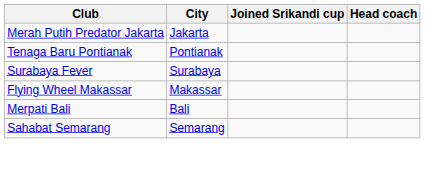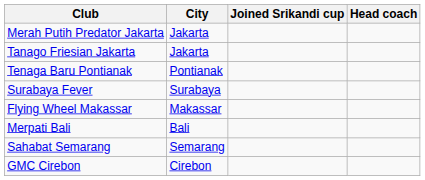+ row: Tanago Friesian Jakarta | Jakarta
+ row: GMC Cirebon | Cirebon
